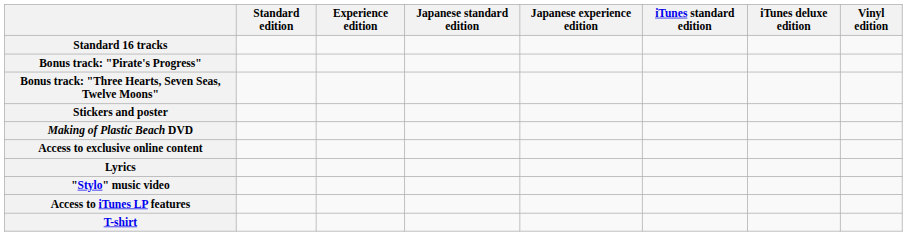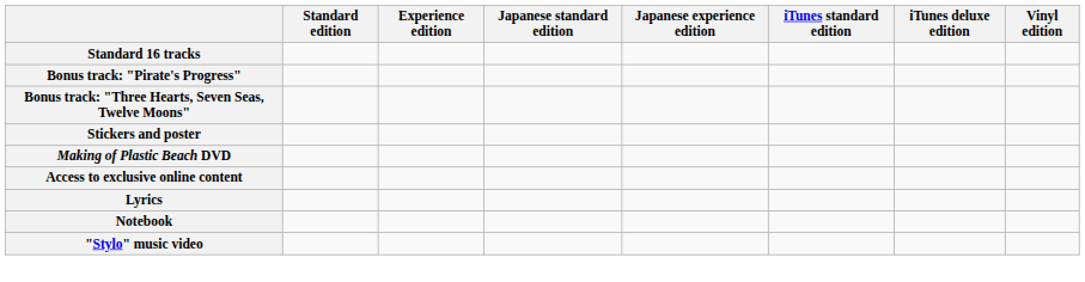+ row: Notebook
- row: Access to iTunes LP features
- row: T-shirt
